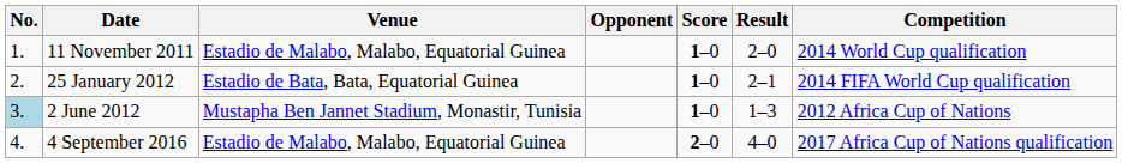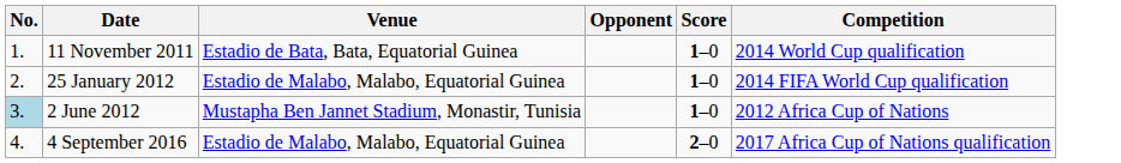- column: Result | 2–0 | 2–1 | 1–3 | 4–0
11 November 2011 | Venue: Estadio de Malabo, Malabo, Equatorial Guinea -> Estadio de Bata, Bata, Equatorial Guinea
25 January 2012 | Venue: Estadio de Bata, Bata, Equatorial Guinea -> Estadio de Malabo, Malabo, Equatorial Guinea
